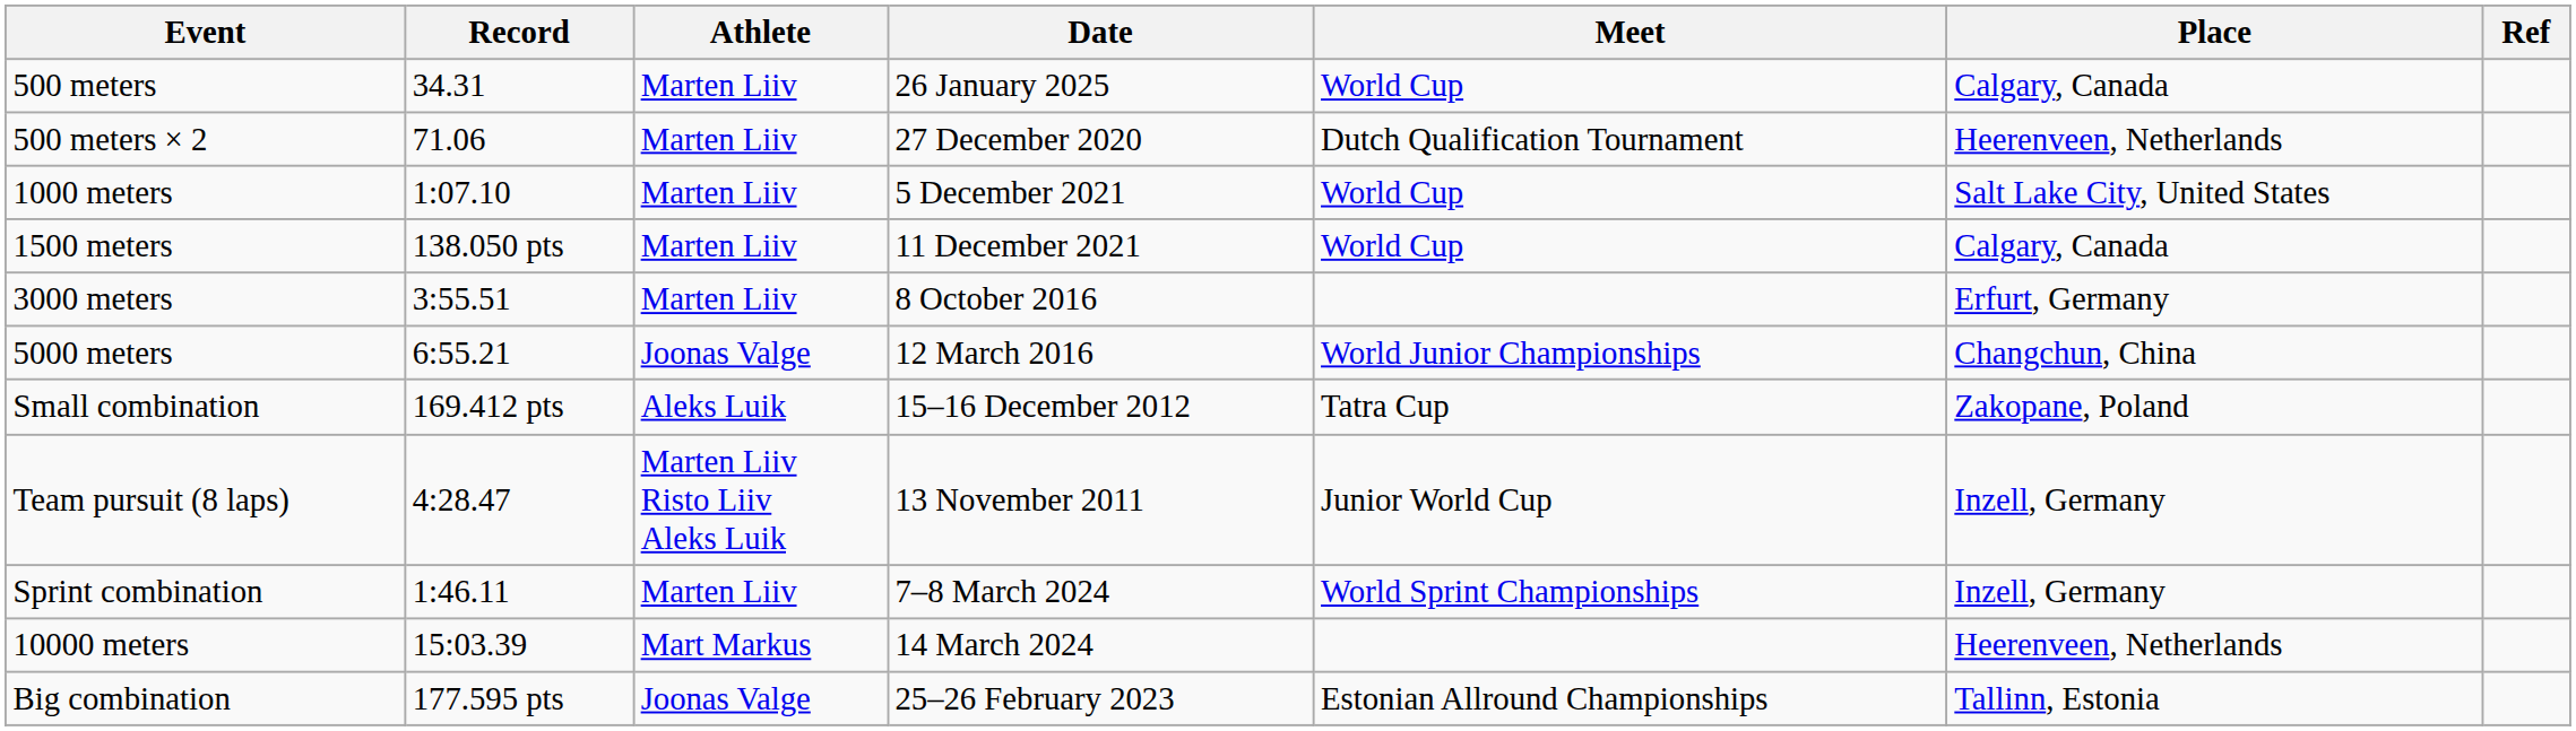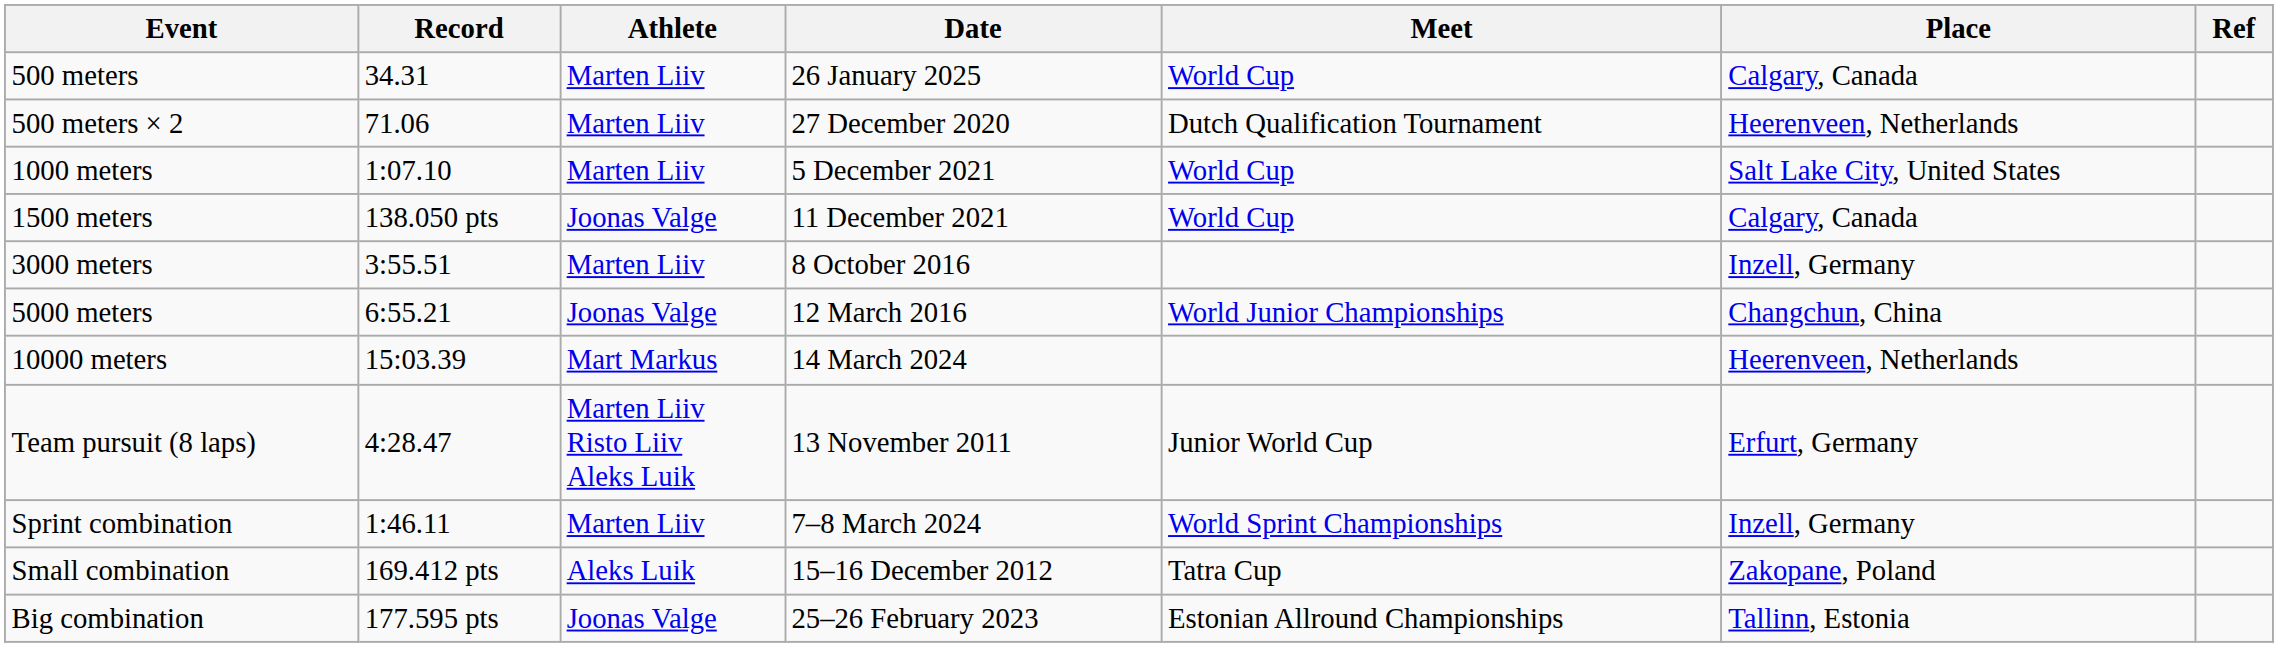1500 meters | Athlete: Marten Liiv -> Joonas Valge
3000 meters | Place: Erfurt, Germany -> Inzell, Germany
rows swapped: 10000 meters <-> Small combination
Team pursuit (8 laps) | Place: Inzell, Germany -> Erfurt, Germany
